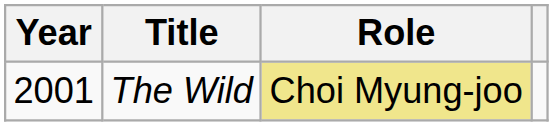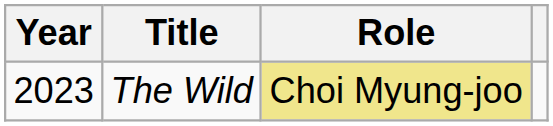The Wild | Year: 2001 -> 2023
